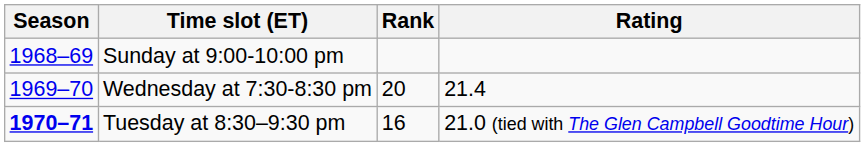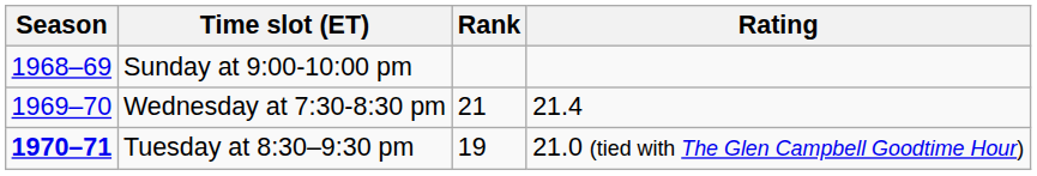Wednesday at 7:30-8:30 pm | Rank: 20 -> 21
Tuesday at 8:30–9:30 pm | Rank: 16 -> 19
